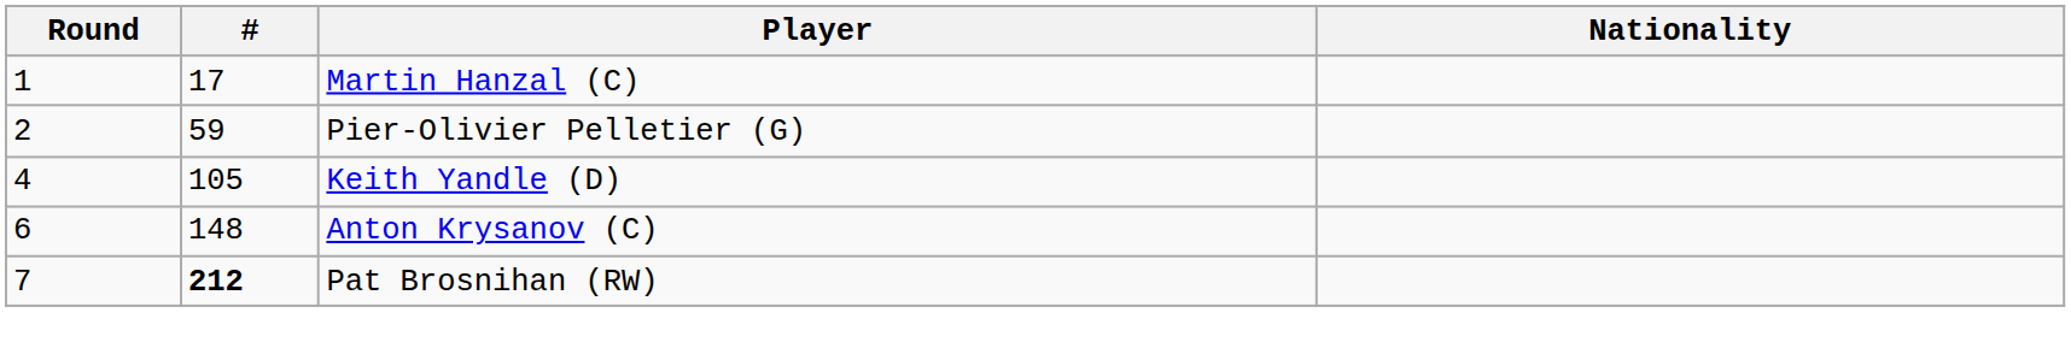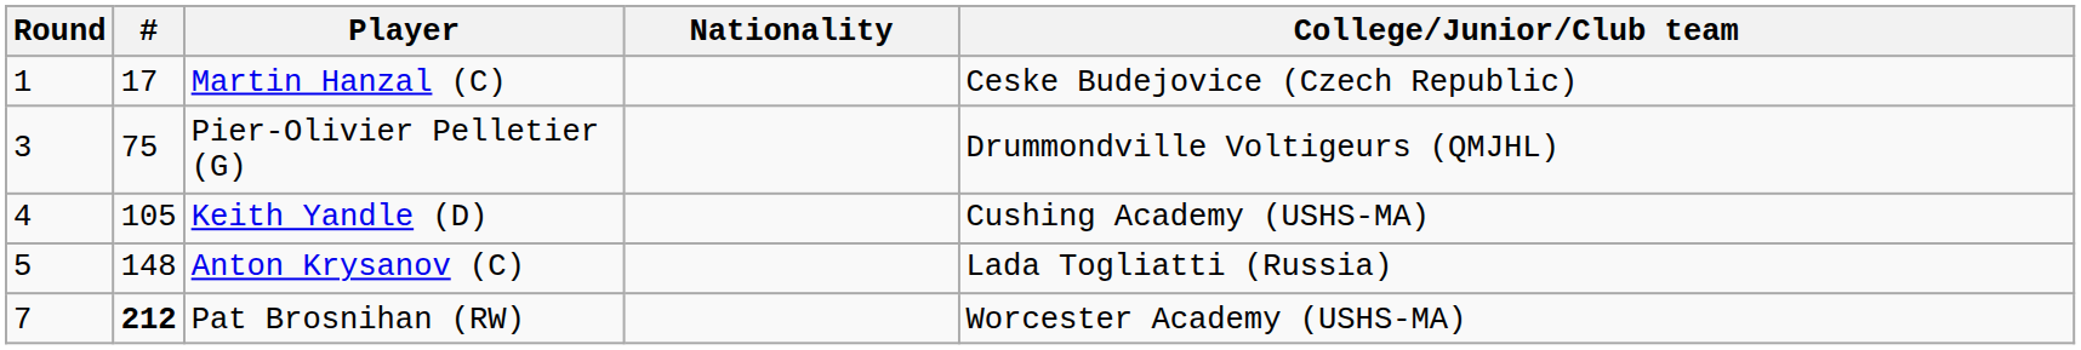+ column: College/Junior/Club team | Ceske Budejovice (Czech Republic) | Drummondville Voltigeurs (QMJHL) | Cushing Academy (USHS-MA) | Lada Togliatti (Russia) | Worcester Academy (USHS-MA)
Pier-Olivier Pelletier (G) | Round: 2 -> 3
Pier-Olivier Pelletier (G) | #: 59 -> 75
Anton Krysanov (C) | Round: 6 -> 5
